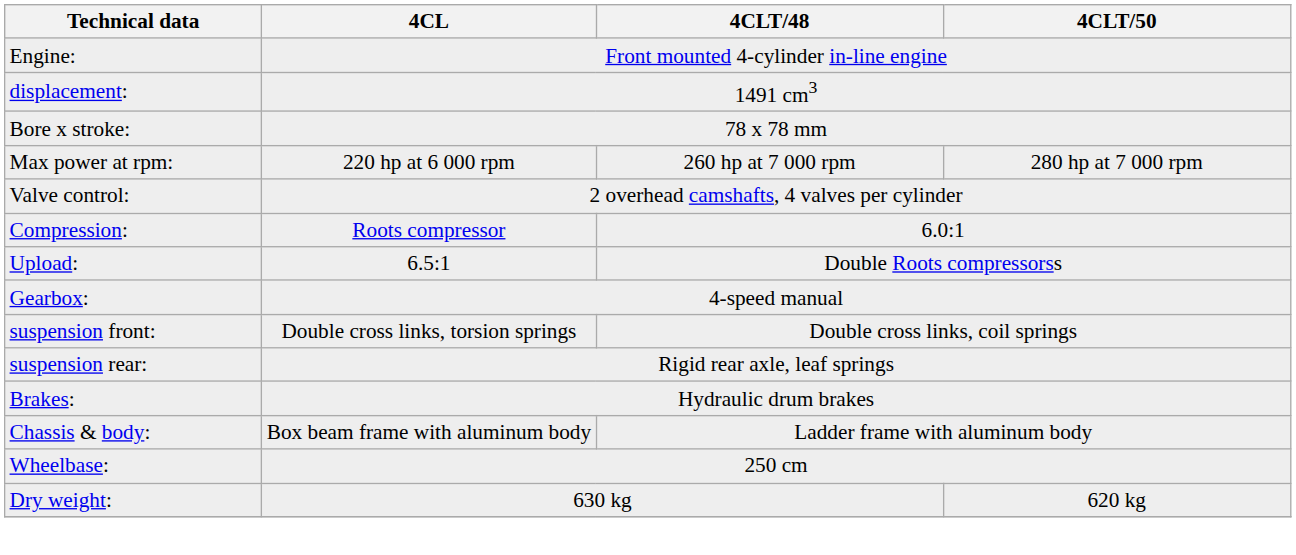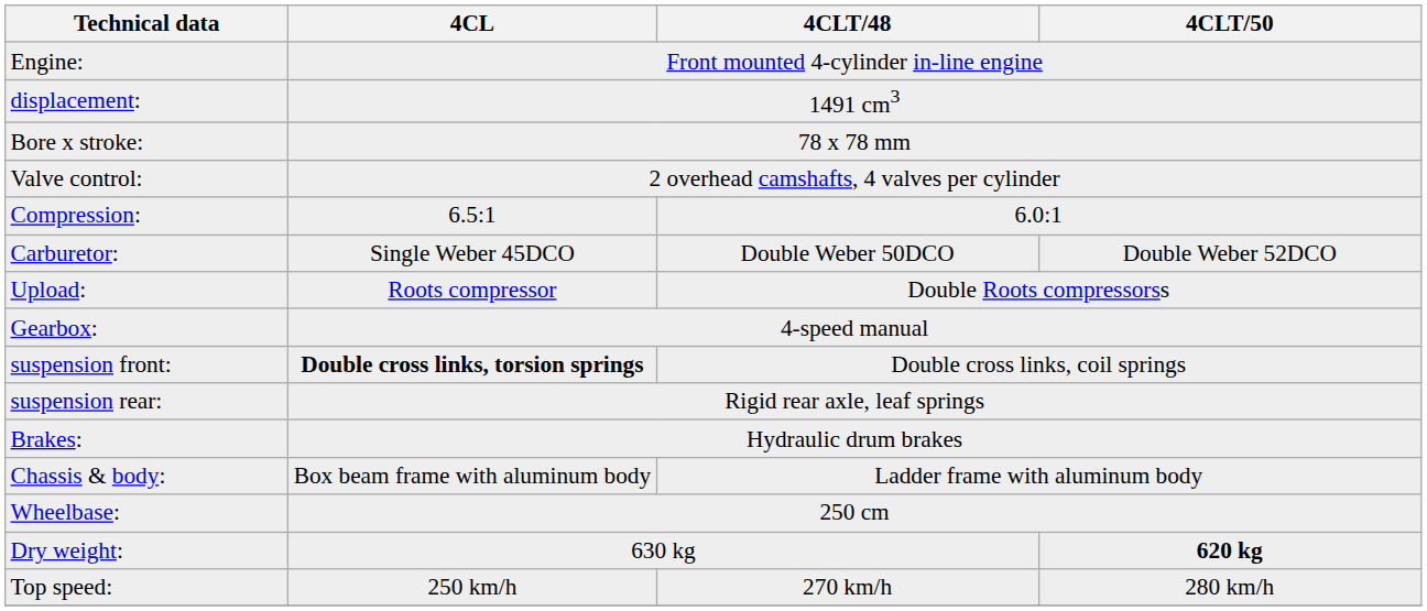- row: Max power at rpm: | 220 hp at 6 000 rpm | 260 hp at 7 000 rpm | 280 hp at 7 000 rpm
Compression: | 4CL: Roots compressor -> 6.5:1
+ row: Carburetor: | Single Weber 45DCO | Double Weber 50DCO | Double Weber 52DCO
Upload: | 4CL: 6.5:1 -> Roots compressor
suspension front: | 4CL: normal -> bold
Dry weight: | 4CLT/50: normal -> bold
+ row: Top speed: | 250 km/h | 270 km/h | 280 km/h
